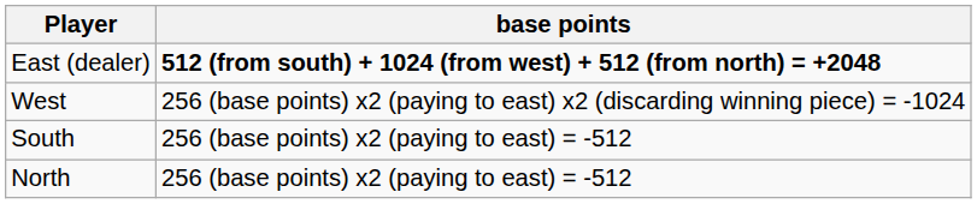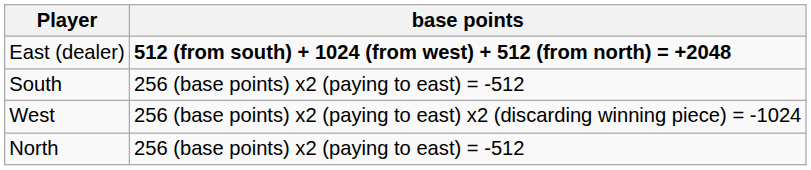rows swapped: South <-> West
